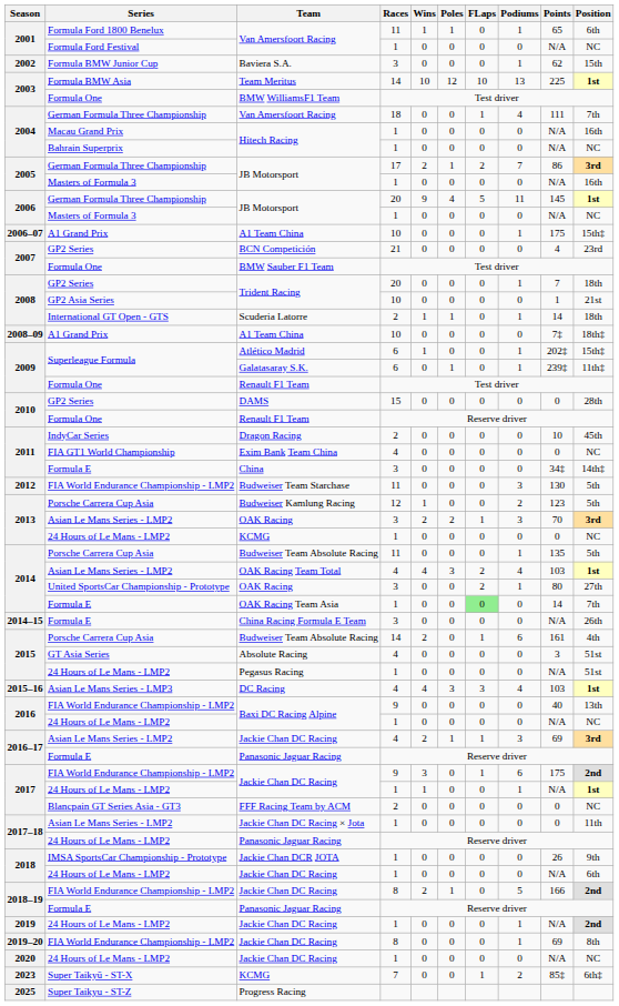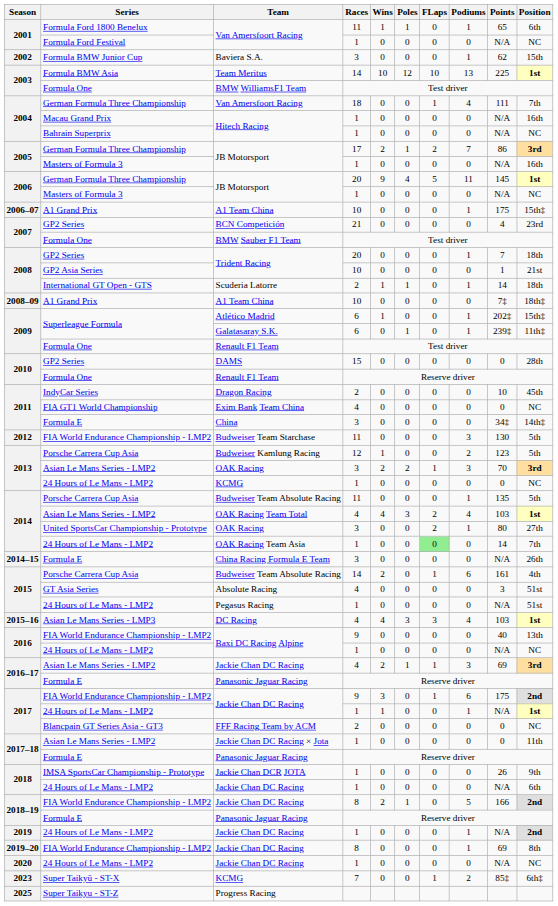OAK Racing Team Asia | Series: Formula E -> 24 Hours of Le Mans - LMP2
2017–18 / Panasonic Jaguar Racing | Series: 24 Hours of Le Mans - LMP2 -> Formula E
